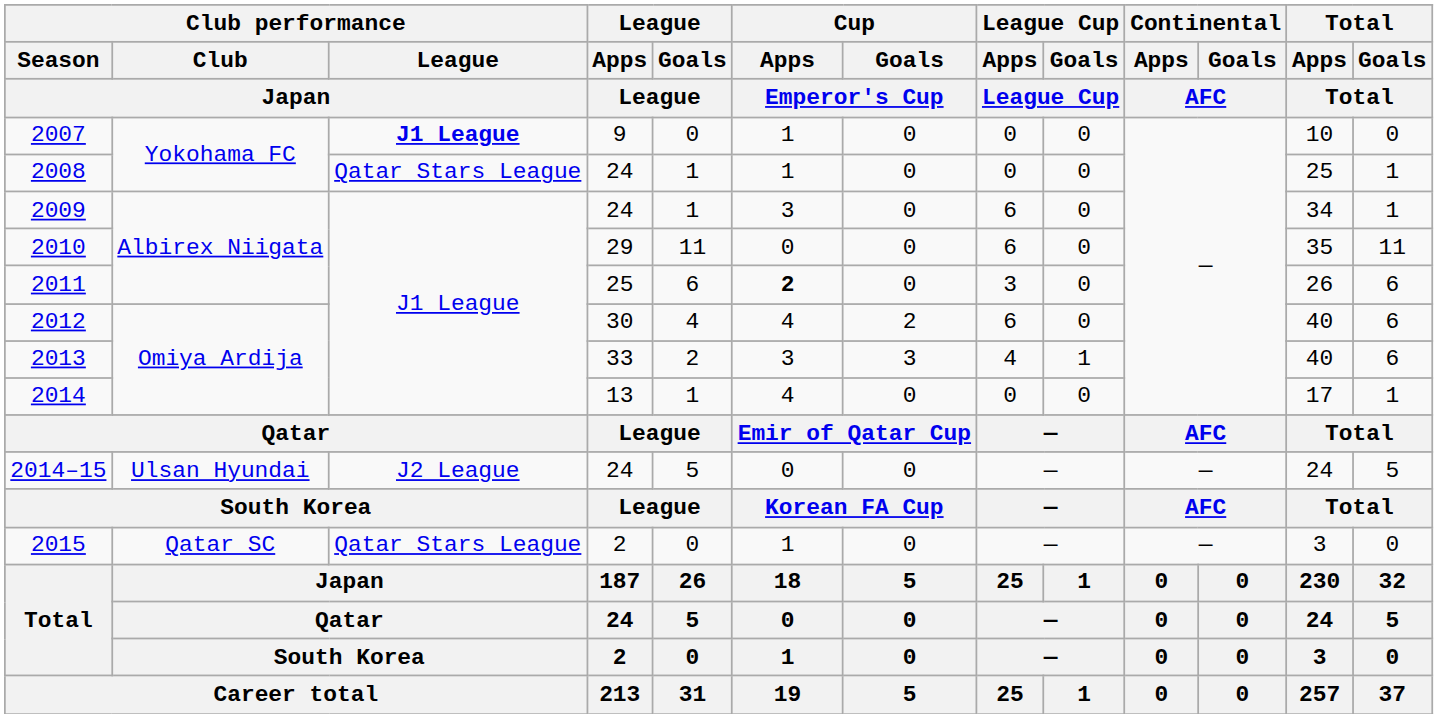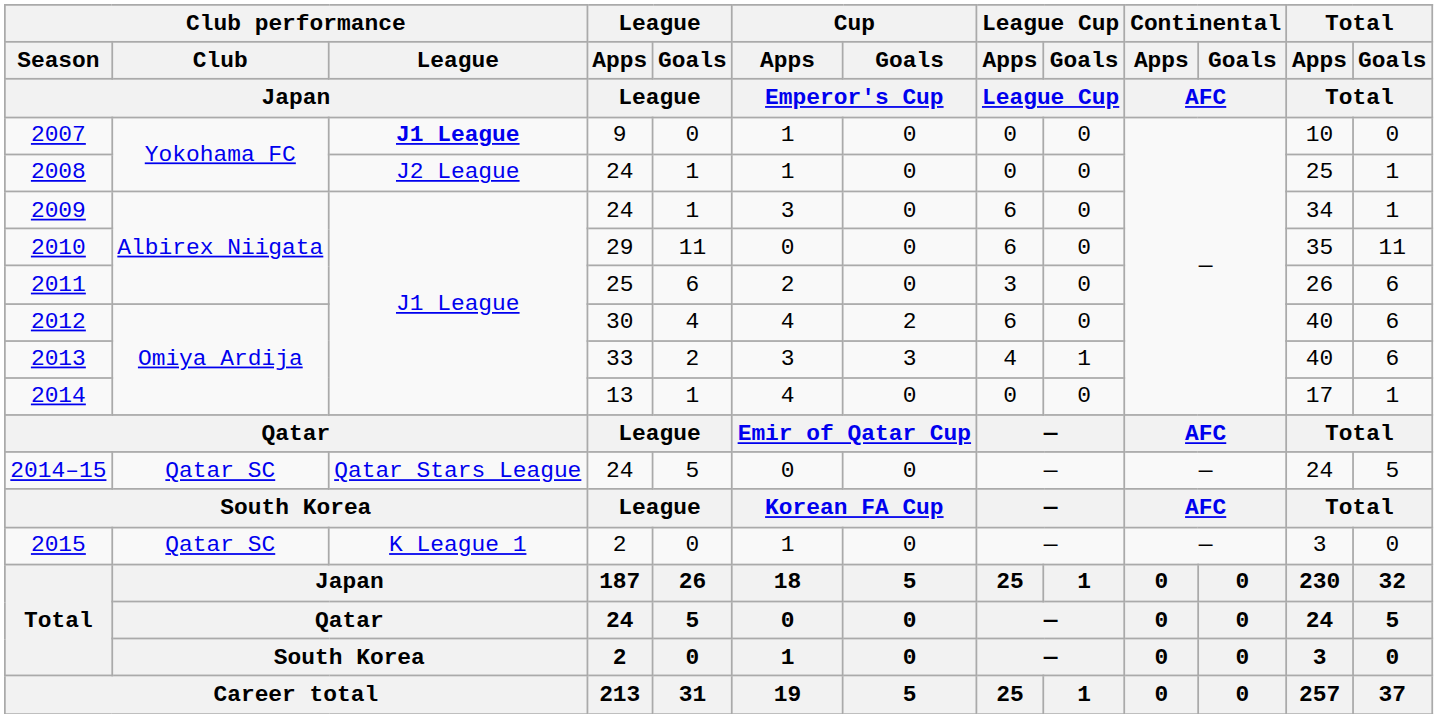2008 | Club performance / League / Japan: Qatar Stars League -> J2 League
2011 | Cup / Apps / Emperor's Cup: bold -> normal
2014–15 | Club performance / Club / Japan: Ulsan Hyundai -> Qatar SC
2014–15 | Club performance / League / Japan: J2 League -> Qatar Stars League
2015 | Club performance / League / Japan: Qatar Stars League -> K League 1
